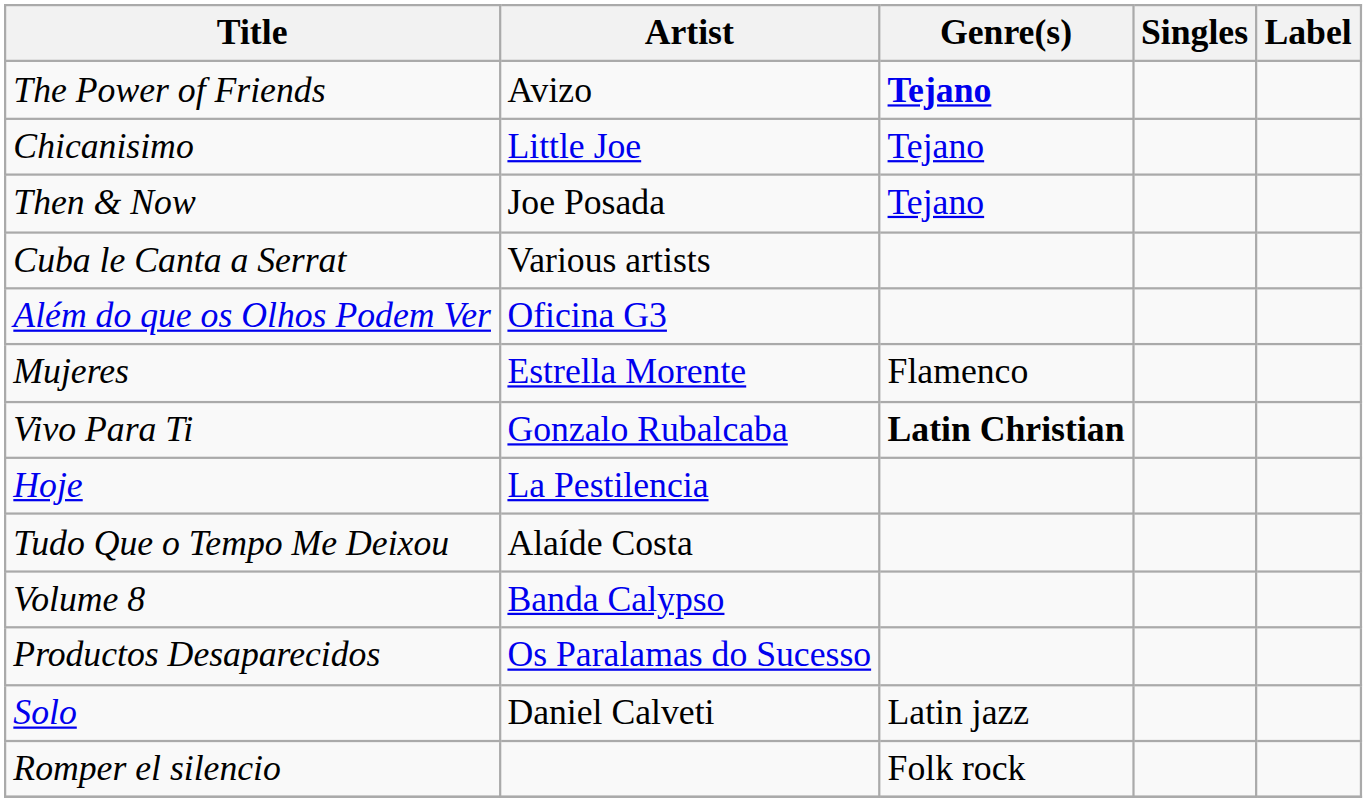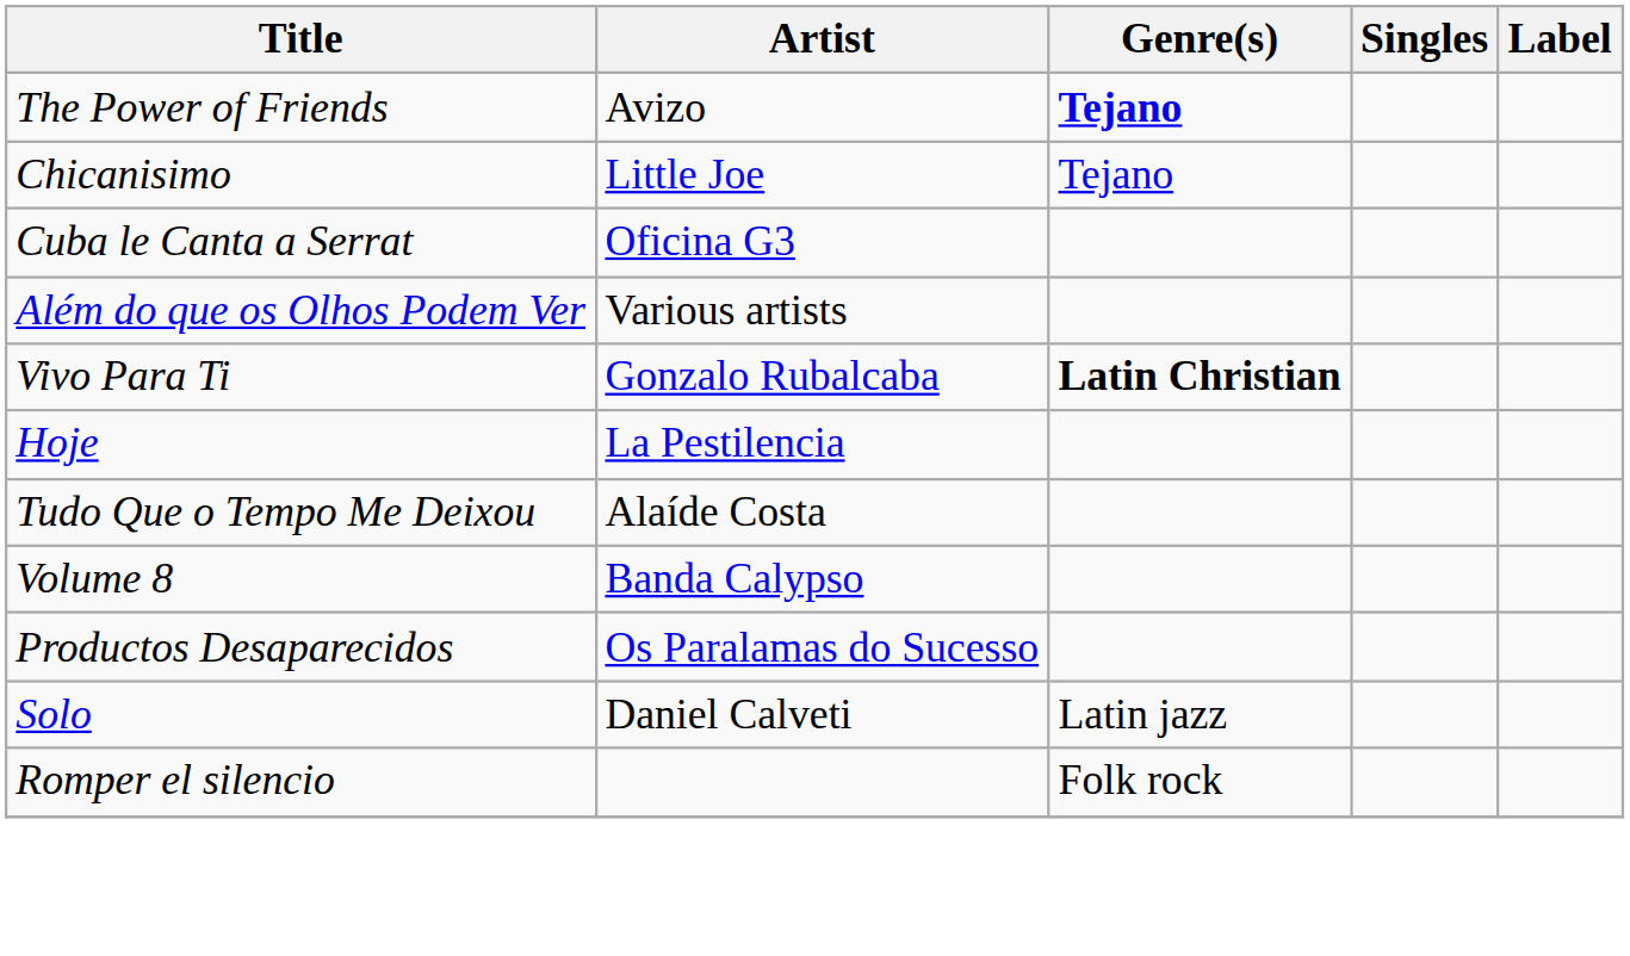- row: Then & Now | Joe Posada | Tejano
Cuba le Canta a Serrat | Artist: Various artists -> Oficina G3
Além do que os Olhos Podem Ver | Artist: Oficina G3 -> Various artists
- row: Mujeres | Estrella Morente | Flamenco
